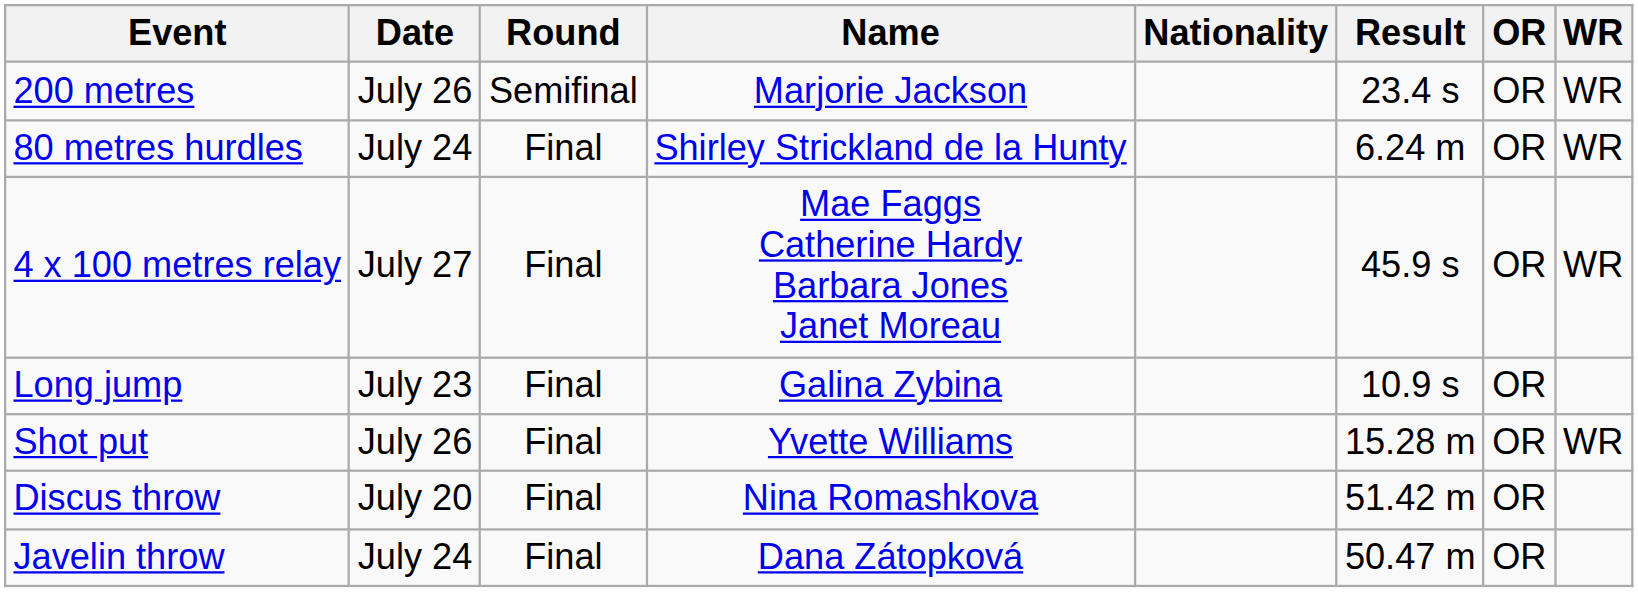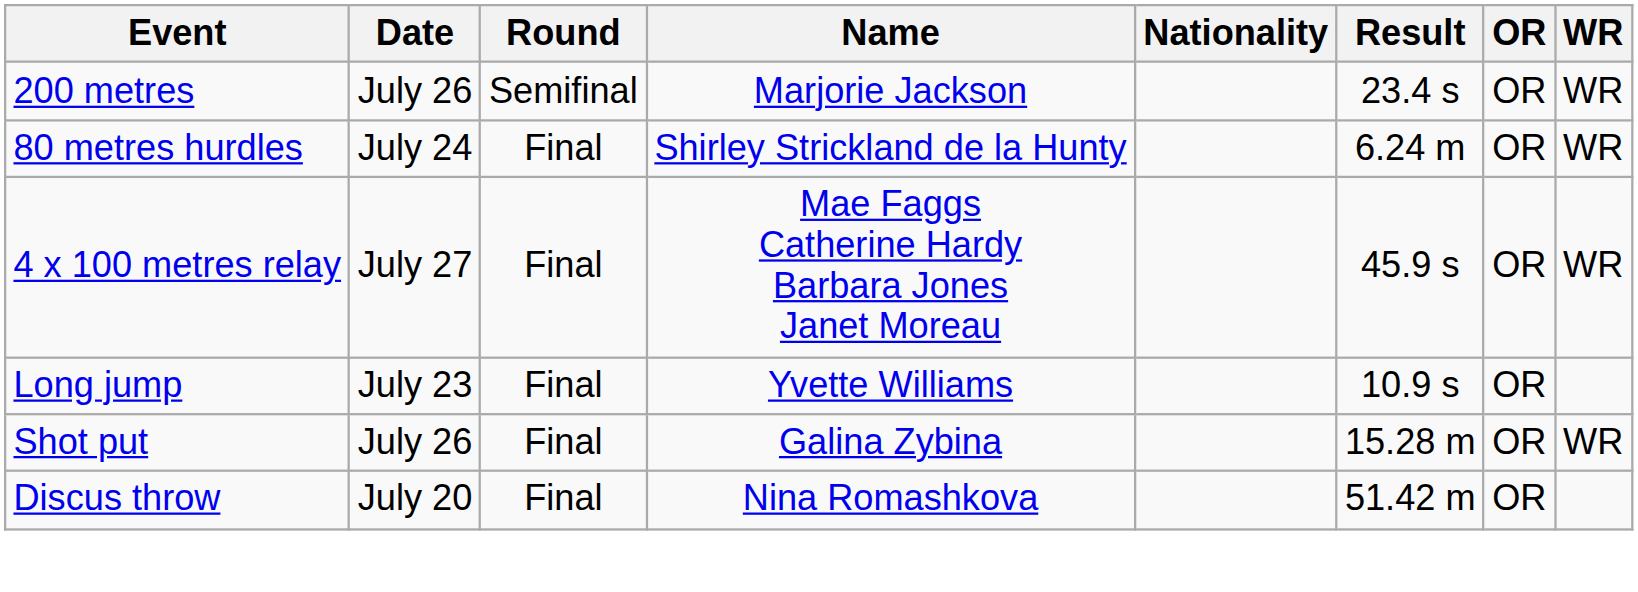Long jump | Name: Galina Zybina -> Yvette Williams
Shot put | Name: Yvette Williams -> Galina Zybina
- row: Javelin throw | July 24 | Final | Dana Zátopková | 50.47 m | OR
